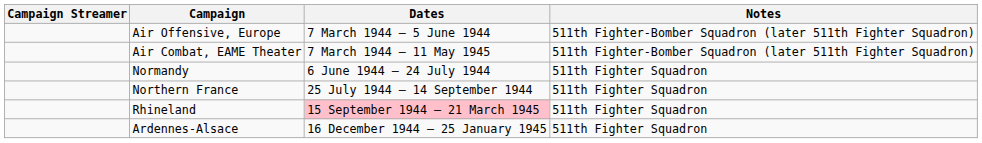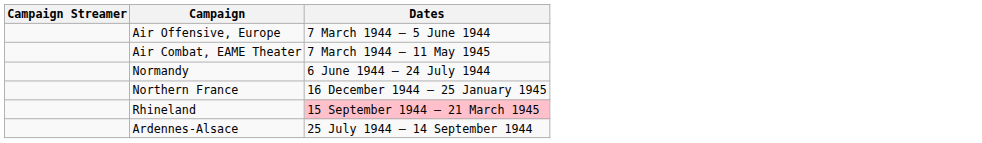- column: Notes | 511th Fighter-Bomber Squadron (later 511th Fighter Squadron) | 511th Fighter-Bomber Squadron (later 511th Fighter Squadron) | 511th Fighter Squadron | 511th Fighter Squadron | 511th Fighter Squadron | 511th Fighter Squadron
Northern France | Dates: 25 July 1944 – 14 September 1944 -> 16 December 1944 – 25 January 1945
Ardennes-Alsace | Dates: 16 December 1944 – 25 January 1945 -> 25 July 1944 – 14 September 1944
